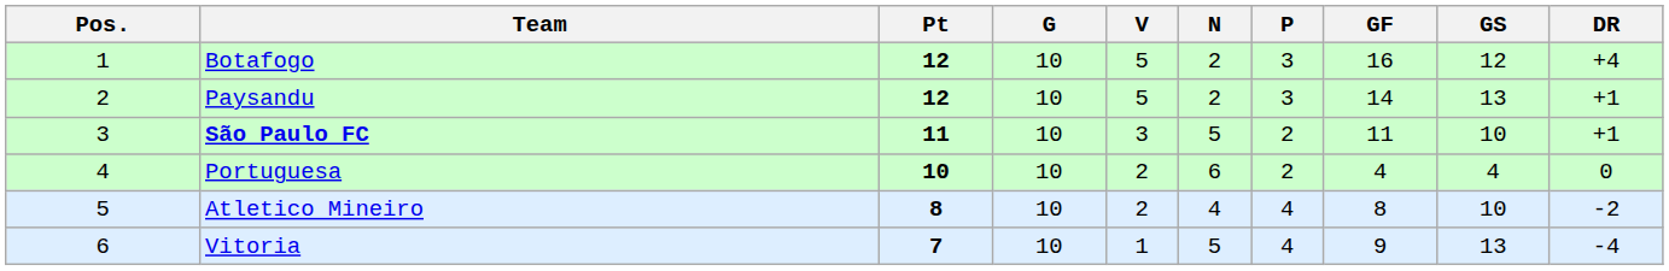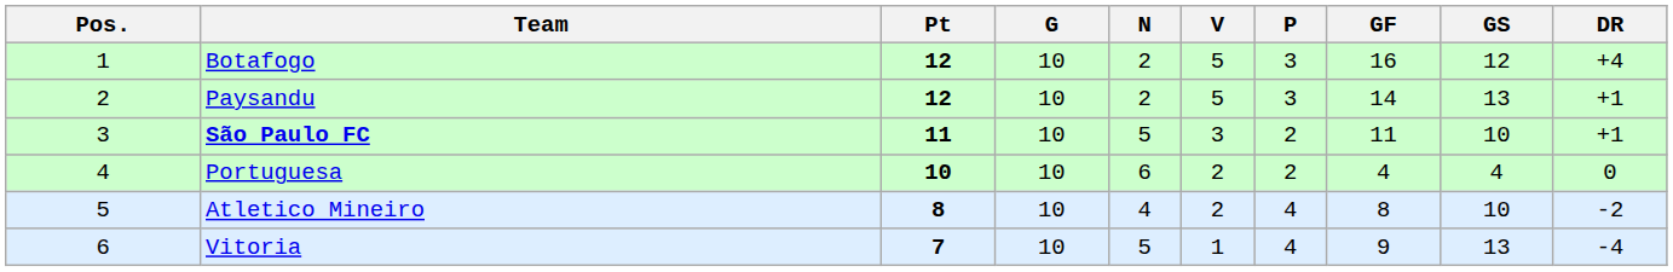columns swapped: V <-> N
